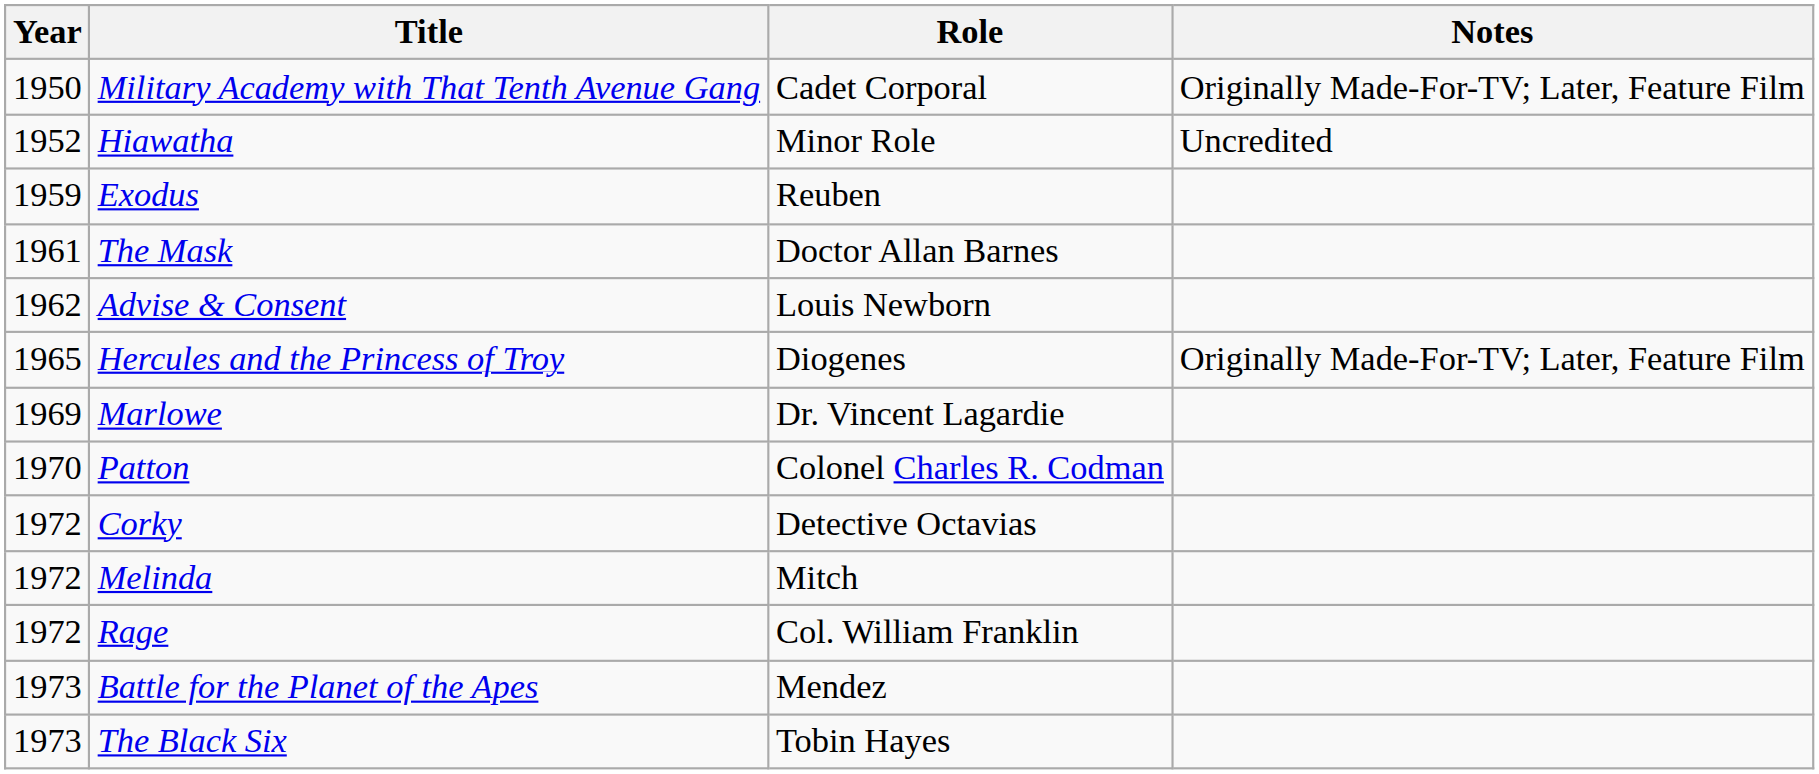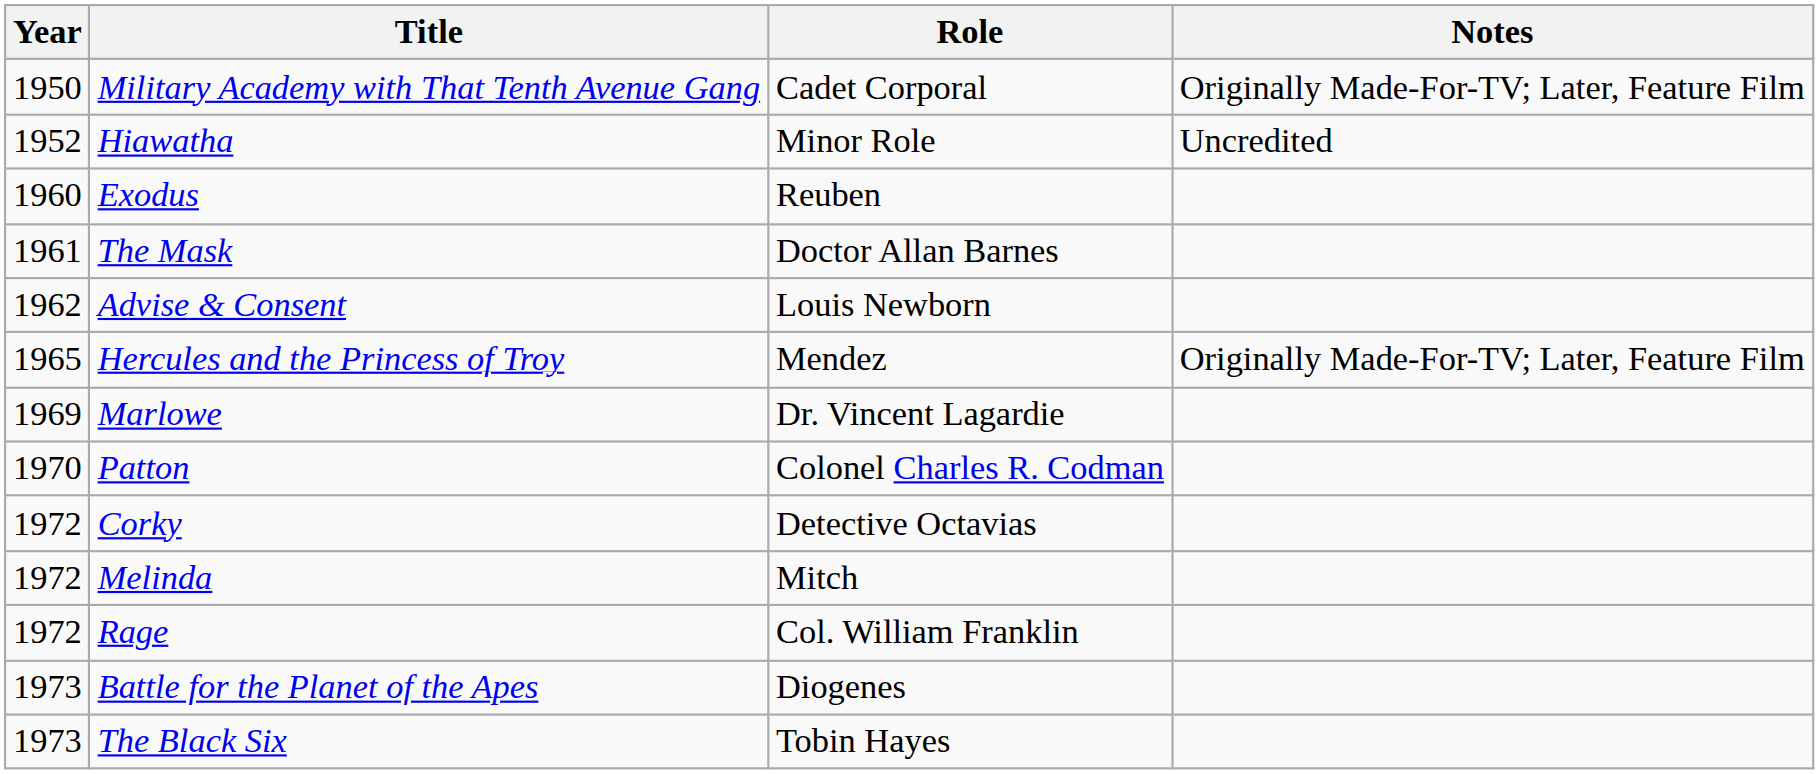Exodus | Year: 1959 -> 1960
Hercules and the Princess of Troy | Role: Diogenes -> Mendez
Battle for the Planet of the Apes | Role: Mendez -> Diogenes
